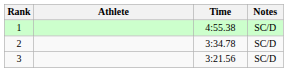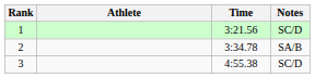1 | Time: 4:55.38 -> 3:21.56
2 | Notes: SC/D -> SA/B
3 | Time: 3:21.56 -> 4:55.38
